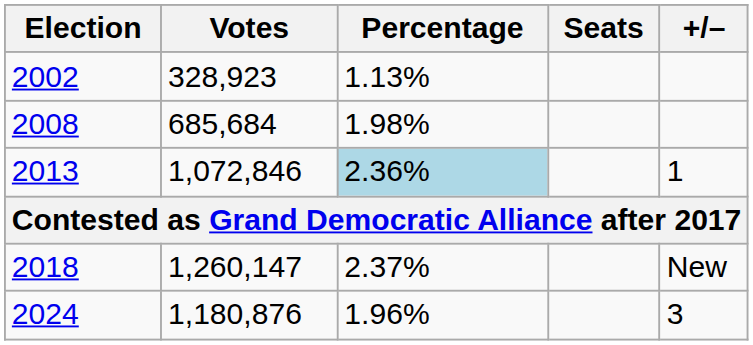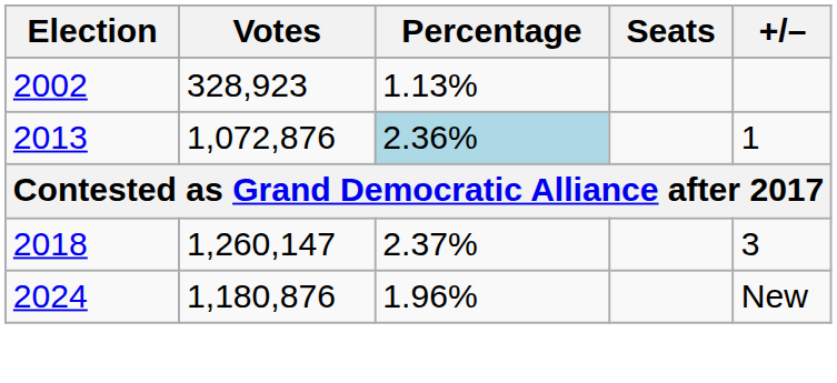- row: 2008 | 685,684 | 1.98%
2013 | Votes: 1,072,846 -> 1,072,876
2018 | +/–: New -> 3
2024 | +/–: 3 -> New
